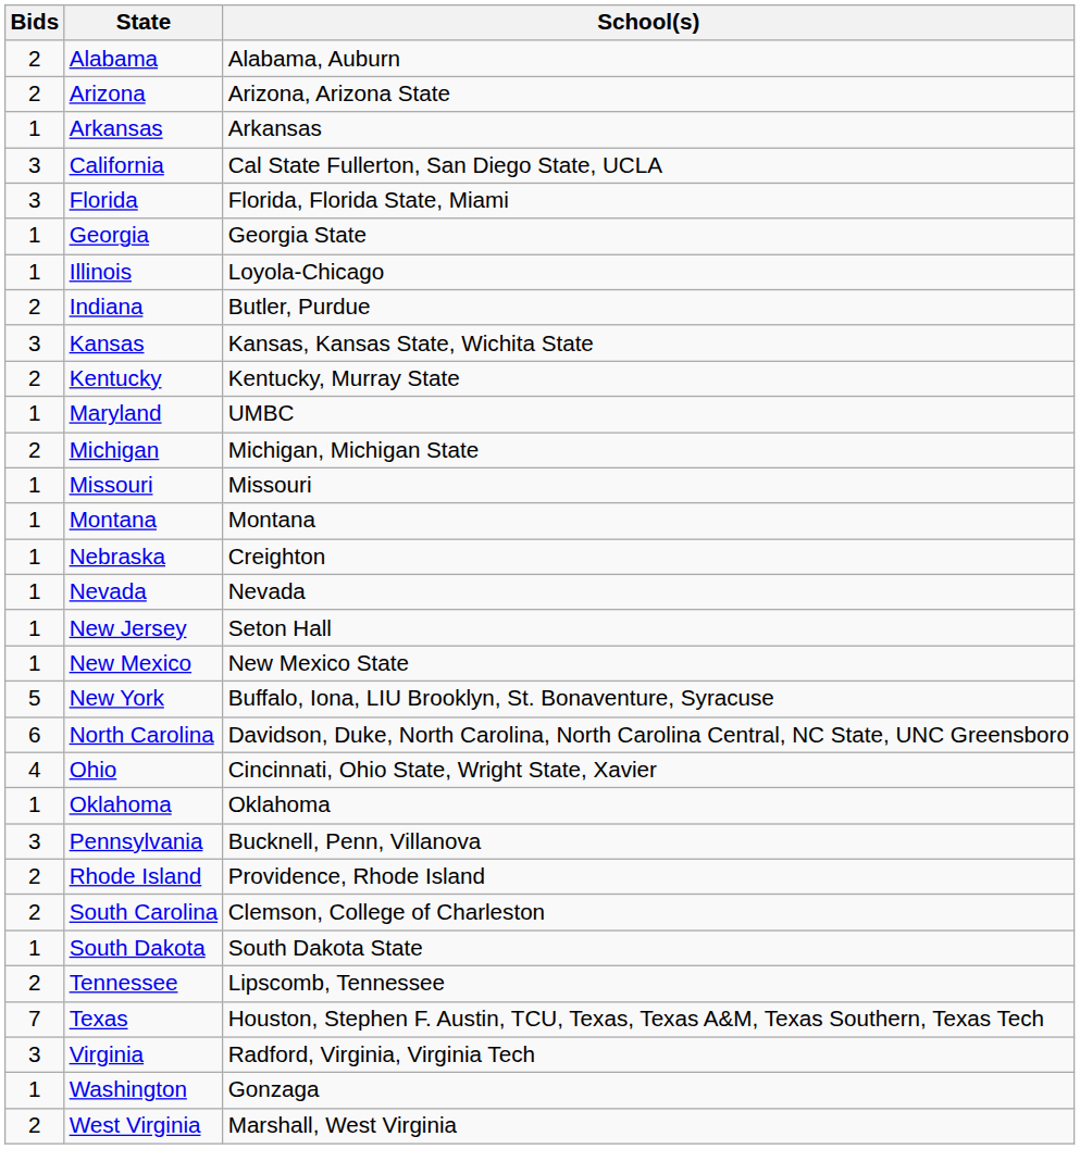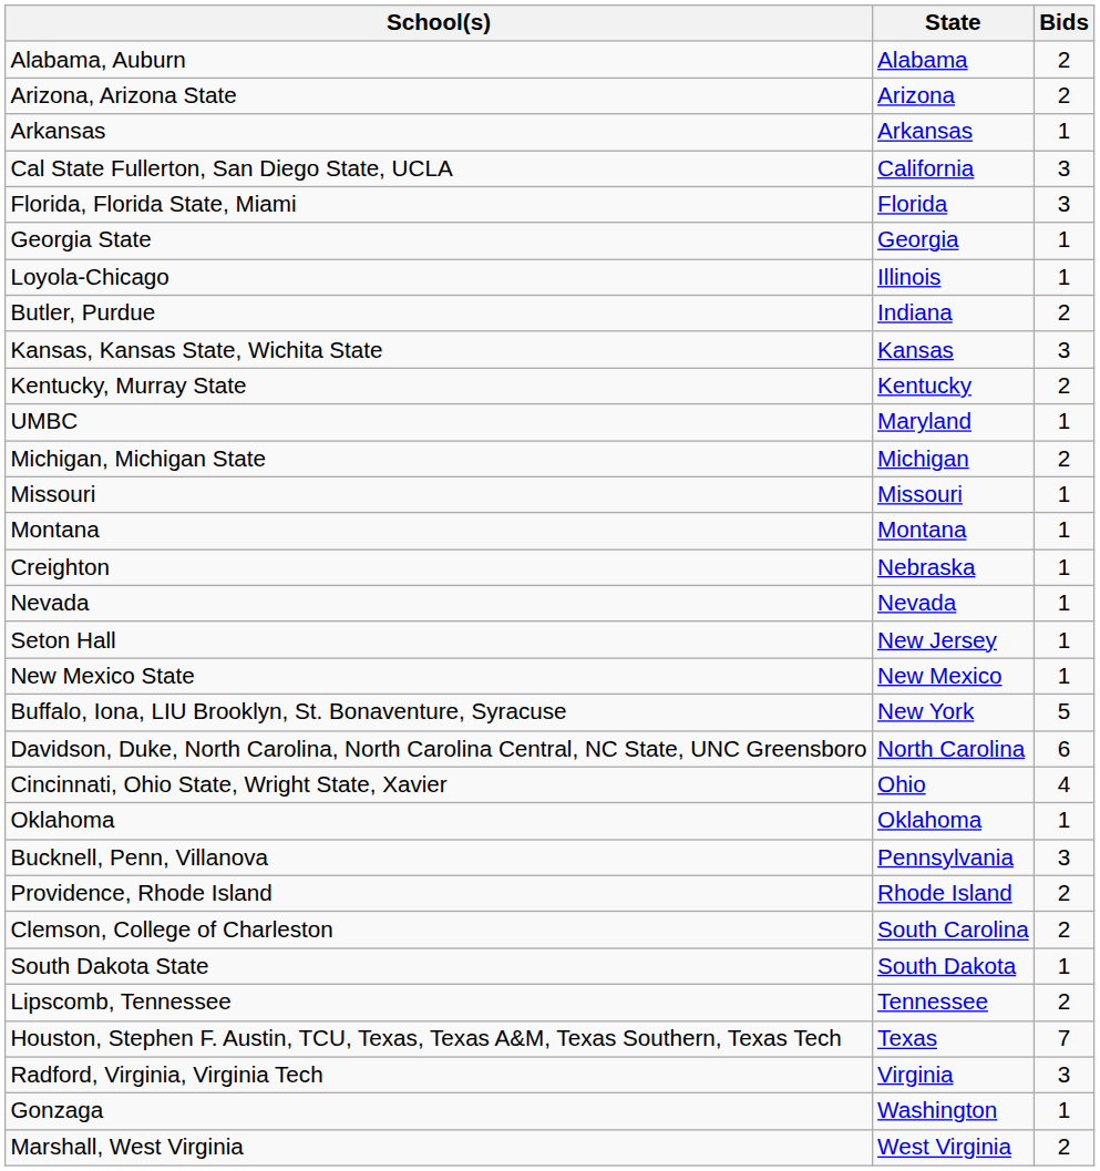columns swapped: Bids <-> School(s)
